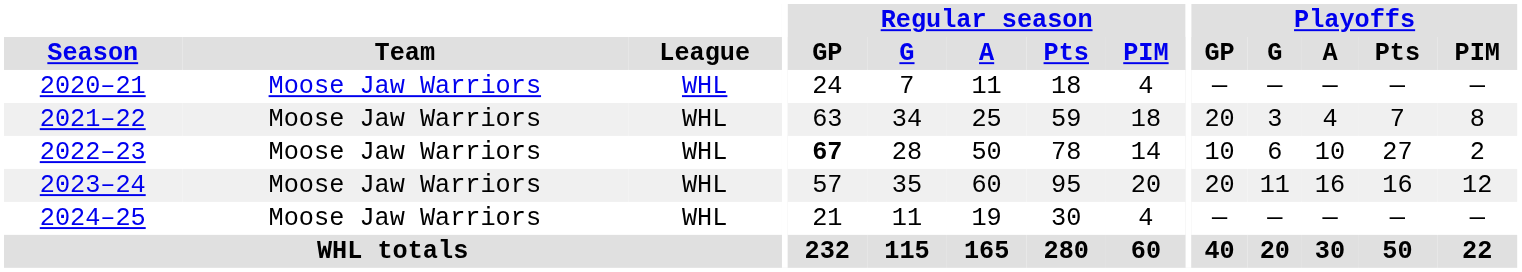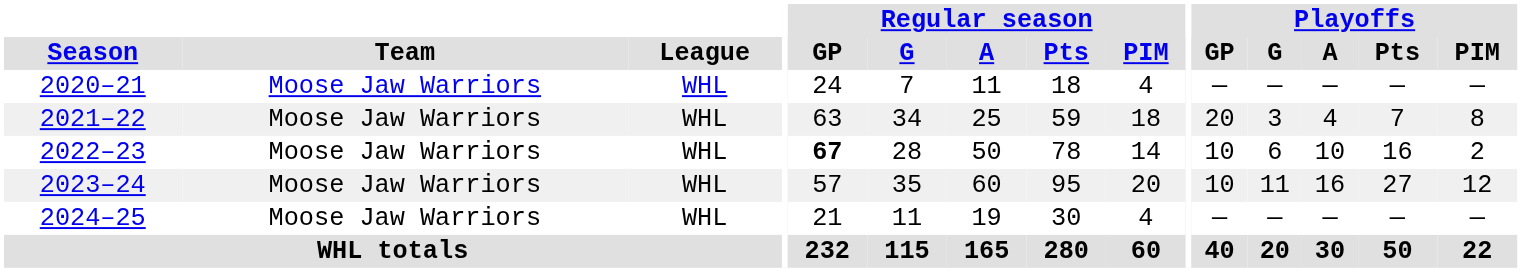2022–23 | Playoffs / Pts: 27 -> 16
2023–24 | Playoffs / GP: 20 -> 10
2023–24 | Playoffs / Pts: 16 -> 27
